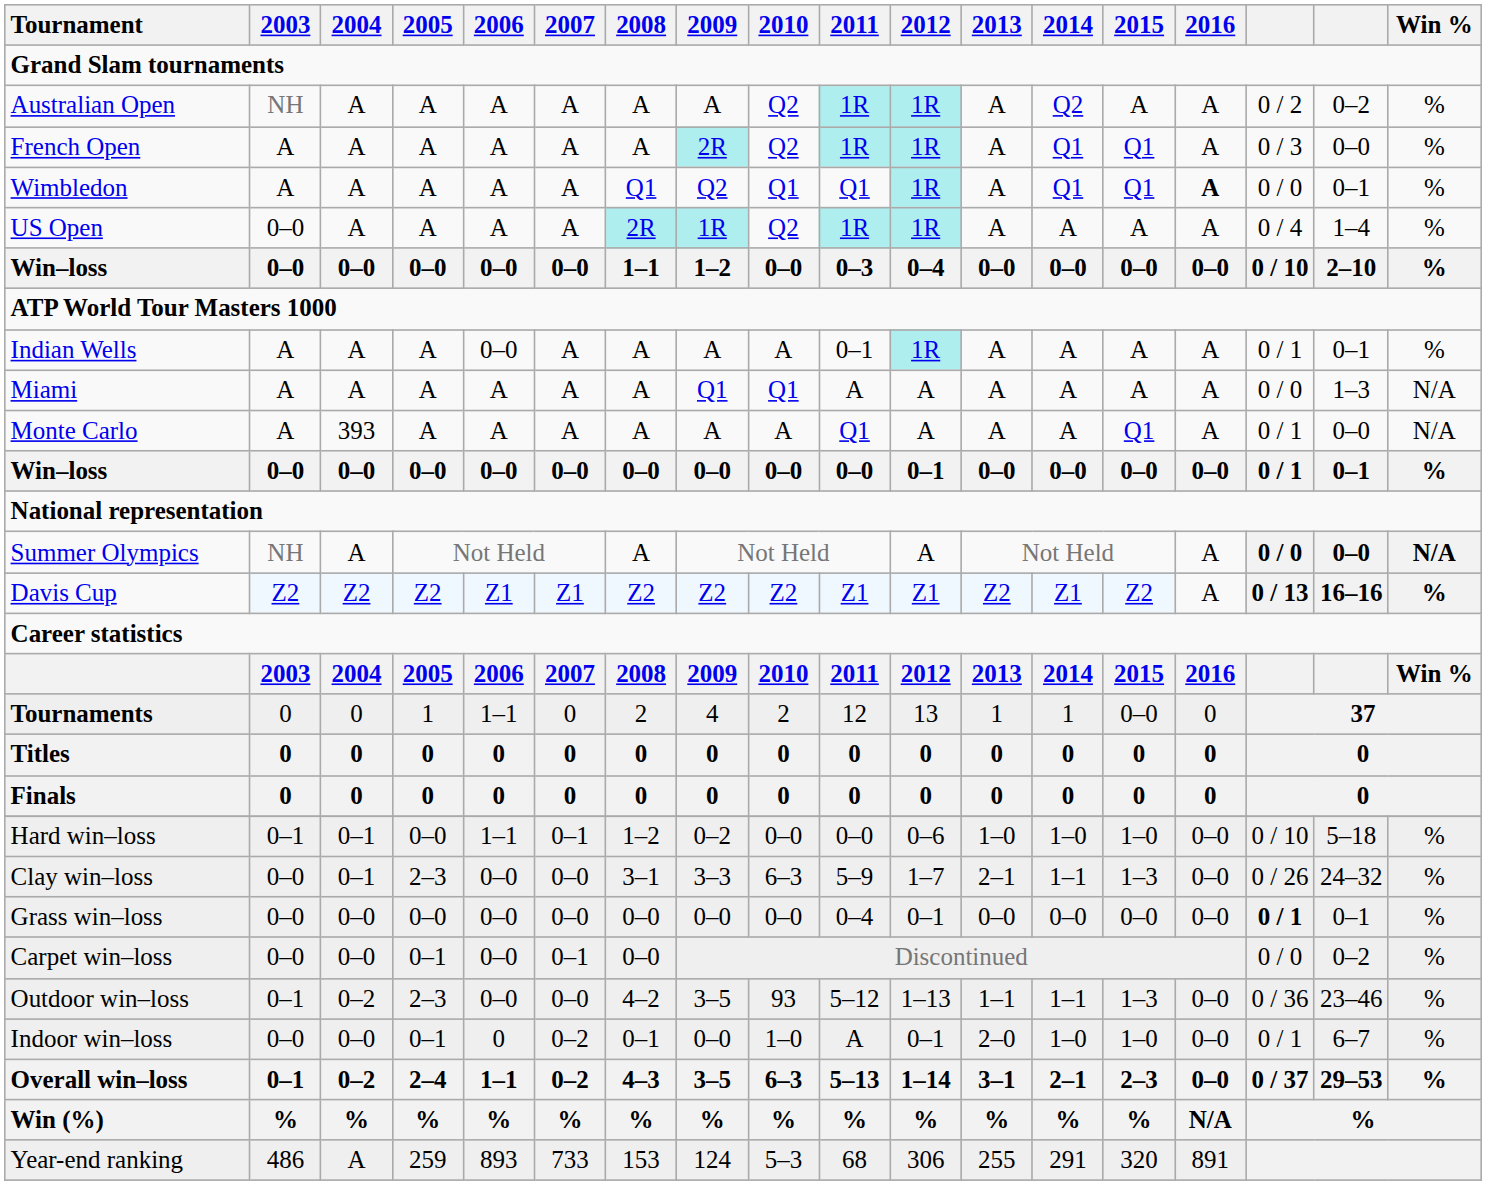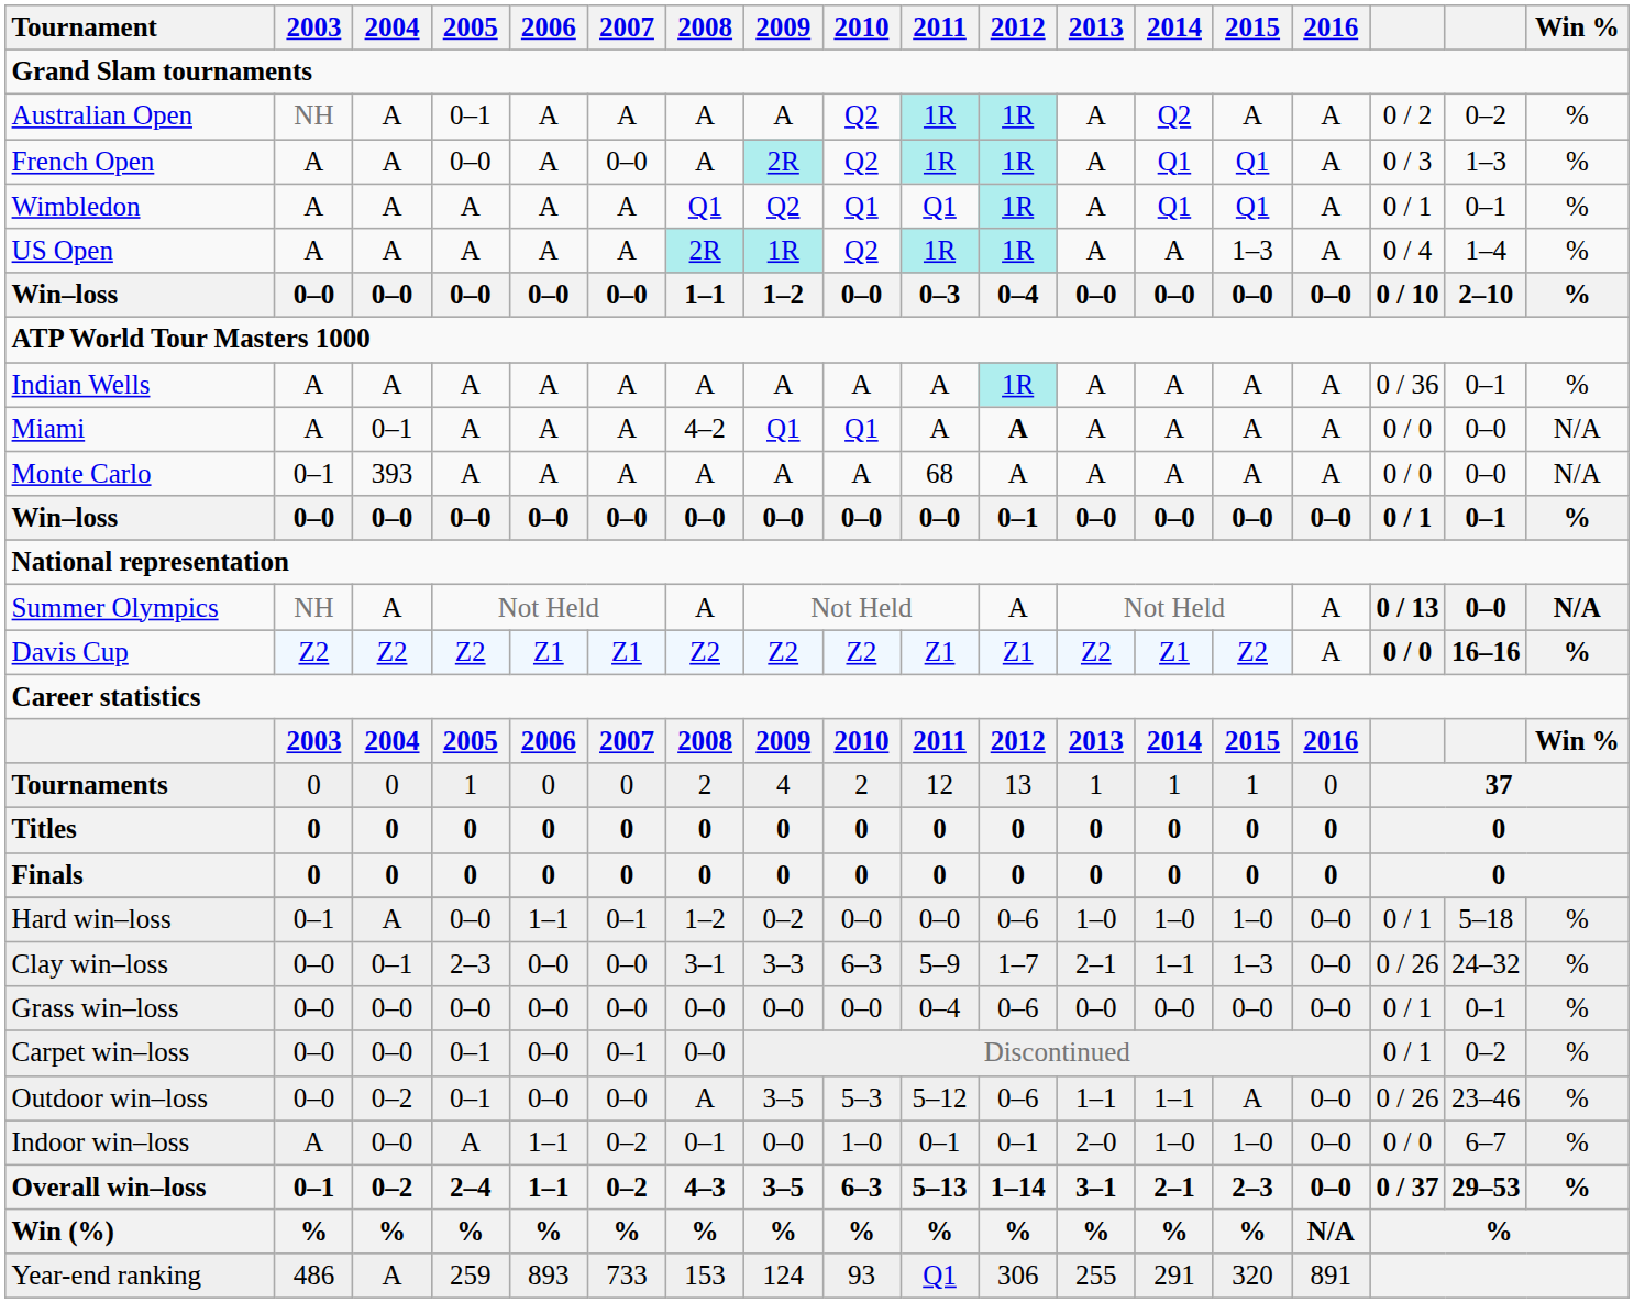Australian Open | 2005: A -> 0–1
French Open | 2005: A -> 0–0
French Open | 2007: A -> 0–0
French Open | column 17: 0–0 -> 1–3
Wimbledon | 2016: bold -> normal
Wimbledon | column 16: 0 / 0 -> 0 / 1
US Open | 2003: 0–0 -> A
US Open | 2015: A -> 1–3
Indian Wells | 2006: 0–0 -> A
Indian Wells | 2011: 0–1 -> A
Indian Wells | column 16: 0 / 1 -> 0 / 36
Miami | 2004: A -> 0–1
Miami | 2008: A -> 4–2
Miami | 2012: normal -> bold
Miami | column 17: 1–3 -> 0–0
Monte Carlo | 2003: A -> 0–1
Monte Carlo | 2011: Q1 -> 68
Monte Carlo | 2015: Q1 -> A
Monte Carlo | column 16: 0 / 1 -> 0 / 0
Summer Olympics | column 16: 0 / 0 -> 0 / 13
Davis Cup | column 16: 0 / 13 -> 0 / 0
Tournaments | 2006: 1–1 -> 0
Tournaments | 2015: 0–0 -> 1
Hard win–loss | 2004: 0–1 -> A
Hard win–loss | column 16: 0 / 10 -> 0 / 1
Grass win–loss | 2012: 0–1 -> 0–6
Grass win–loss | column 16: bold -> normal
Carpet win–loss | column 16: 0 / 0 -> 0 / 1
Outdoor win–loss | 2003: 0–1 -> 0–0
Outdoor win–loss | 2005: 2–3 -> 0–1
Outdoor win–loss | 2008: 4–2 -> A
Outdoor win–loss | 2010: 93 -> 5–3
Outdoor win–loss | 2012: 1–13 -> 0–6
Outdoor win–loss | 2015: 1–3 -> A
Outdoor win–loss | column 16: 0 / 36 -> 0 / 26
Indoor win–loss | 2003: 0–0 -> A
Indoor win–loss | 2005: 0–1 -> A
Indoor win–loss | 2006: 0 -> 1–1
Indoor win–loss | 2011: A -> 0–1
Indoor win–loss | column 16: 0 / 1 -> 0 / 0
Year-end ranking | 2010: 5–3 -> 93
Year-end ranking | 2011: 68 -> Q1
